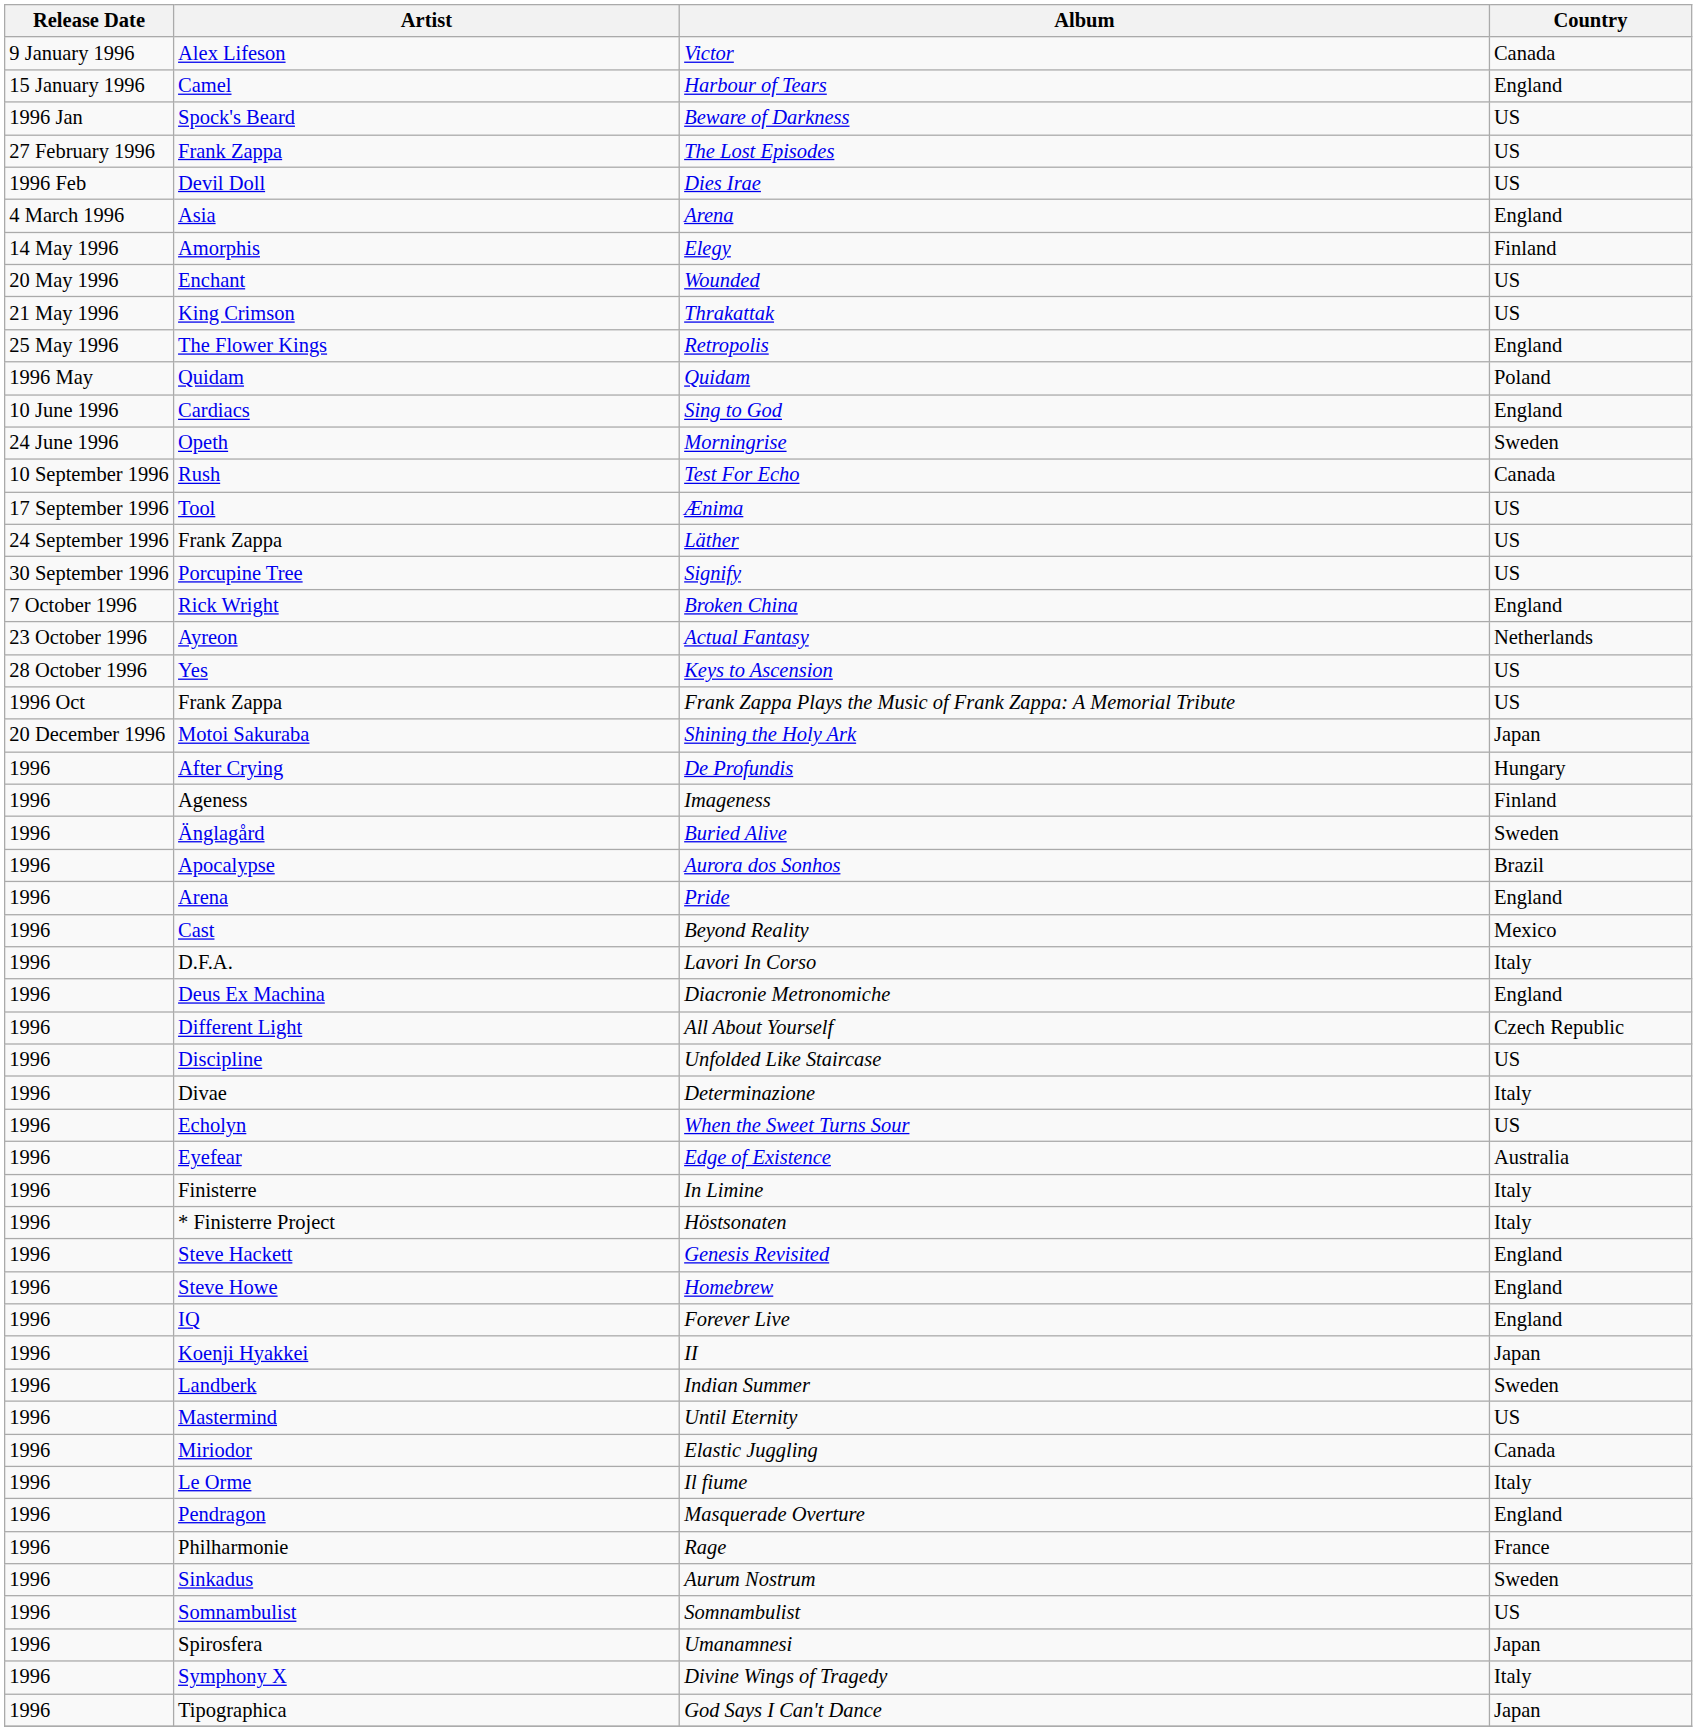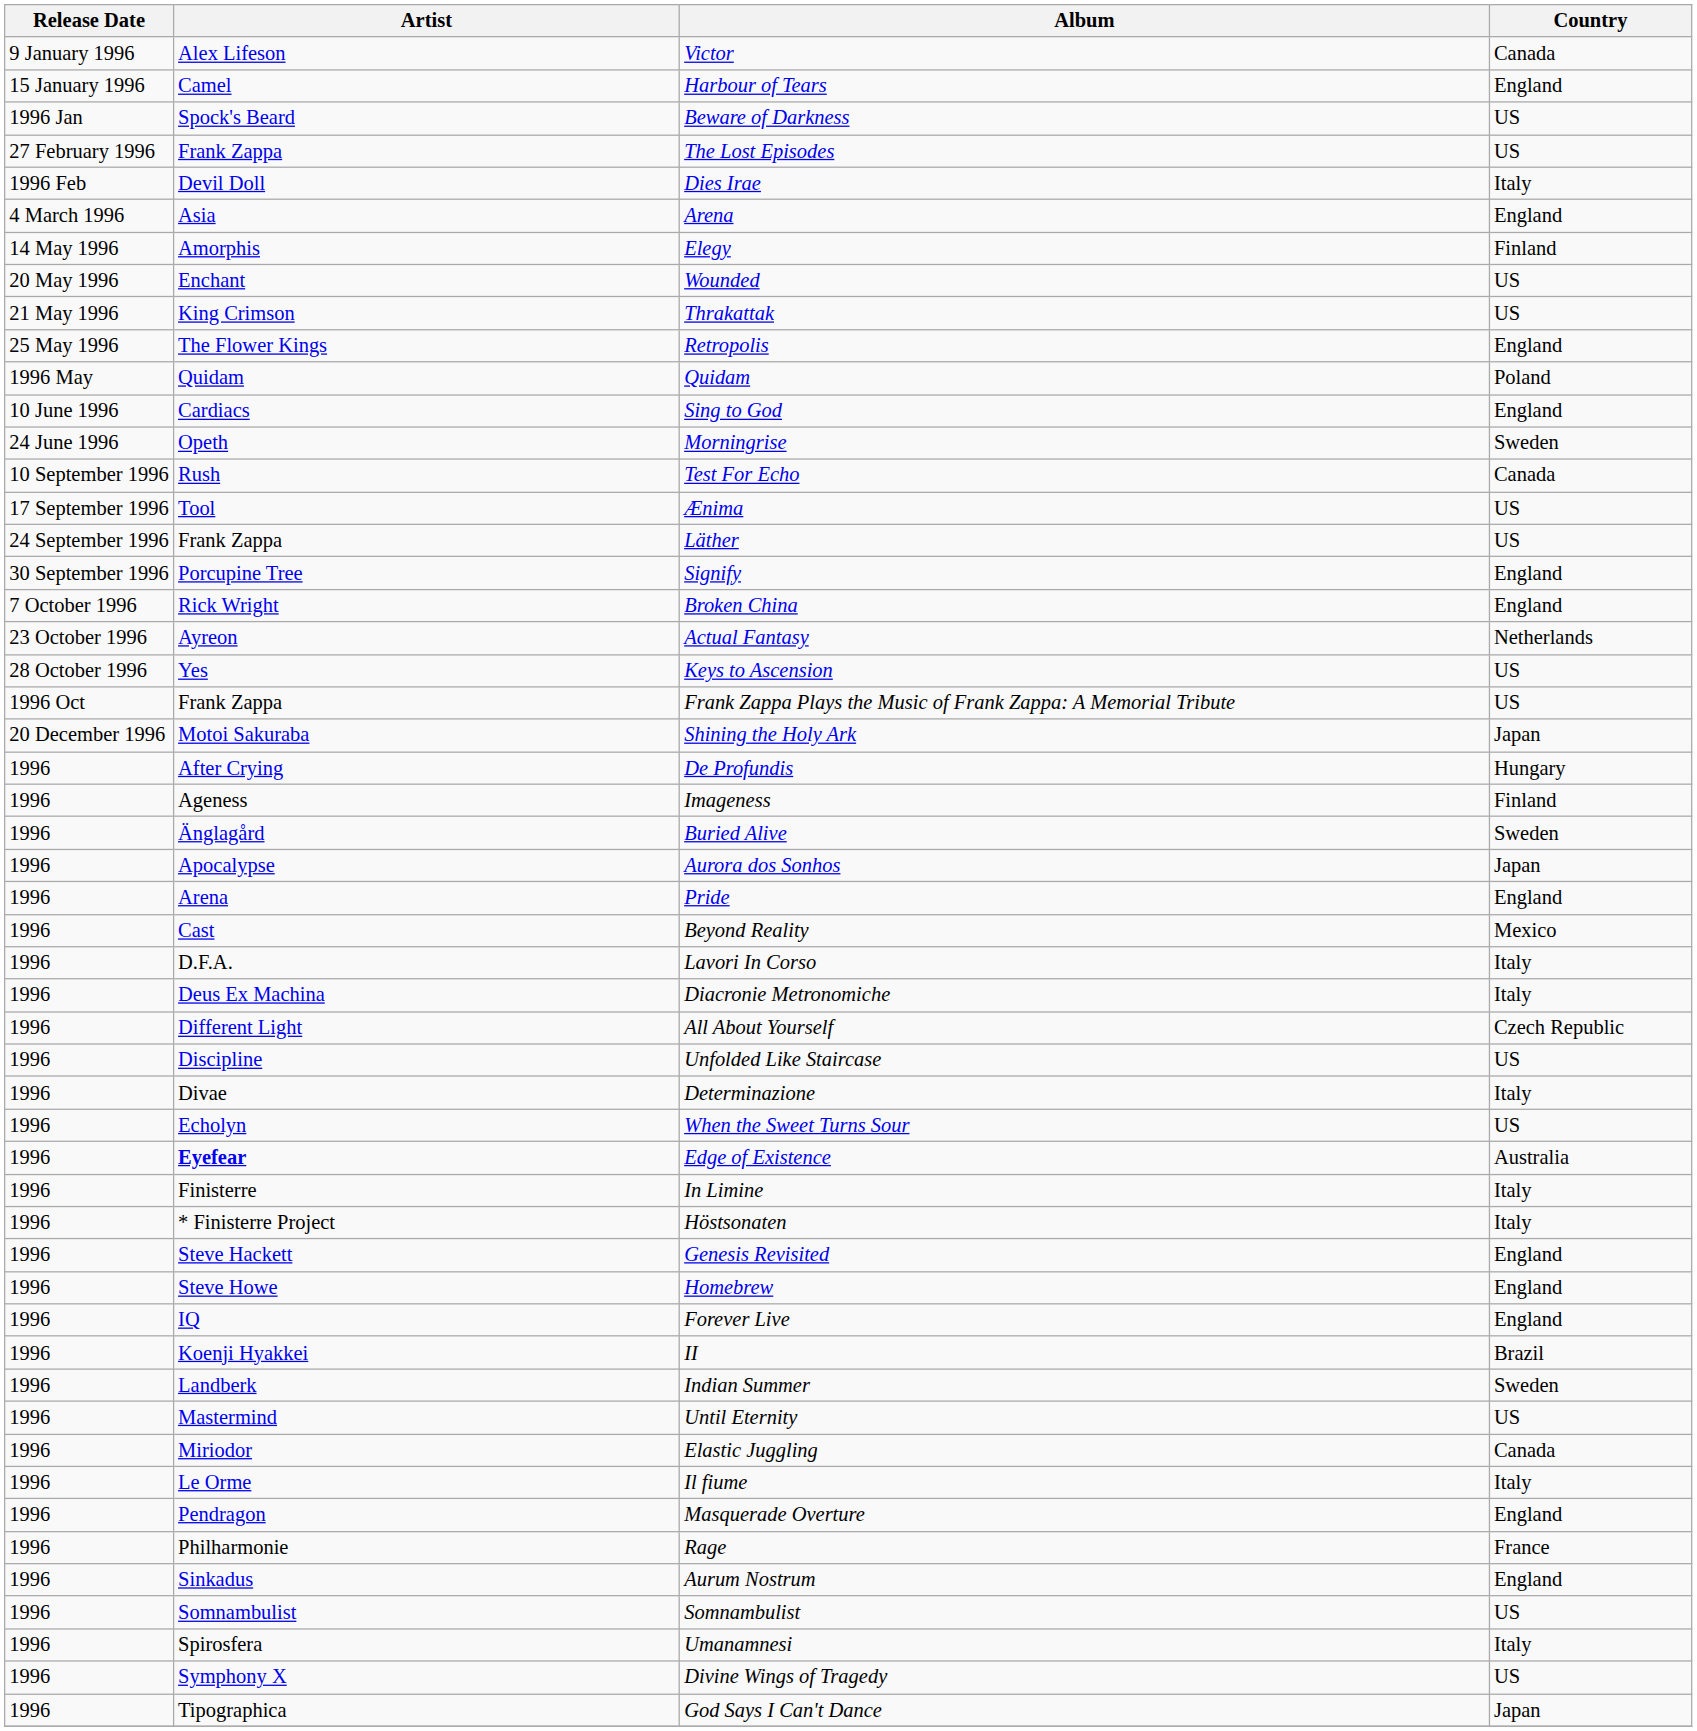Dies Irae | Country: US -> Italy
Signify | Country: US -> England
Aurora dos Sonhos | Country: Brazil -> Japan
Diacronie Metronomiche | Country: England -> Italy
Edge of Existence | Artist: normal -> bold
II | Country: Japan -> Brazil
Aurum Nostrum | Country: Sweden -> England
Umanamnesi | Country: Japan -> Italy
Divine Wings of Tragedy | Country: Italy -> US
